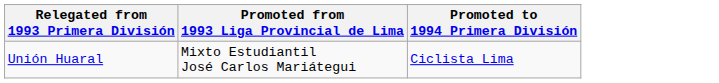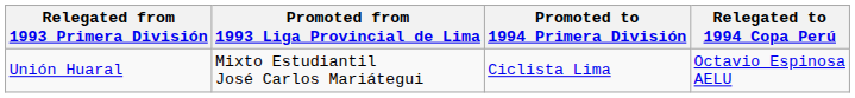+ column: Relegated to 1994 Copa Perú | Octavio Espinosa AELU
